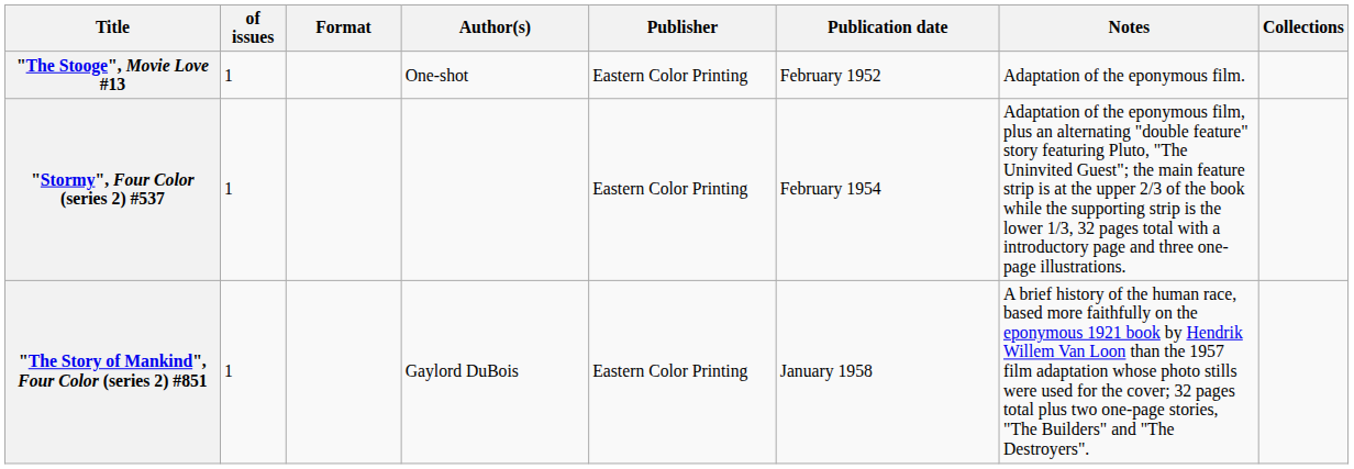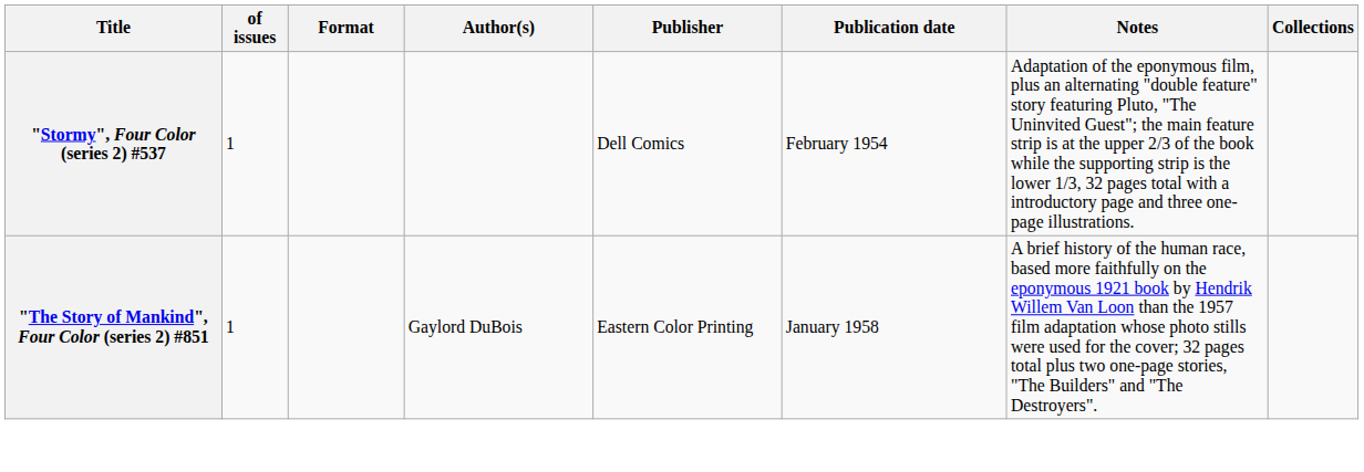- row: "The Stooge", Movie Love #13 | 1 | One-shot | Eastern Color Printing | February 1952 | Adaptation of the eponymous film.
"Stormy", Four Color (series 2) #537 | Publisher: Eastern Color Printing -> Dell Comics
